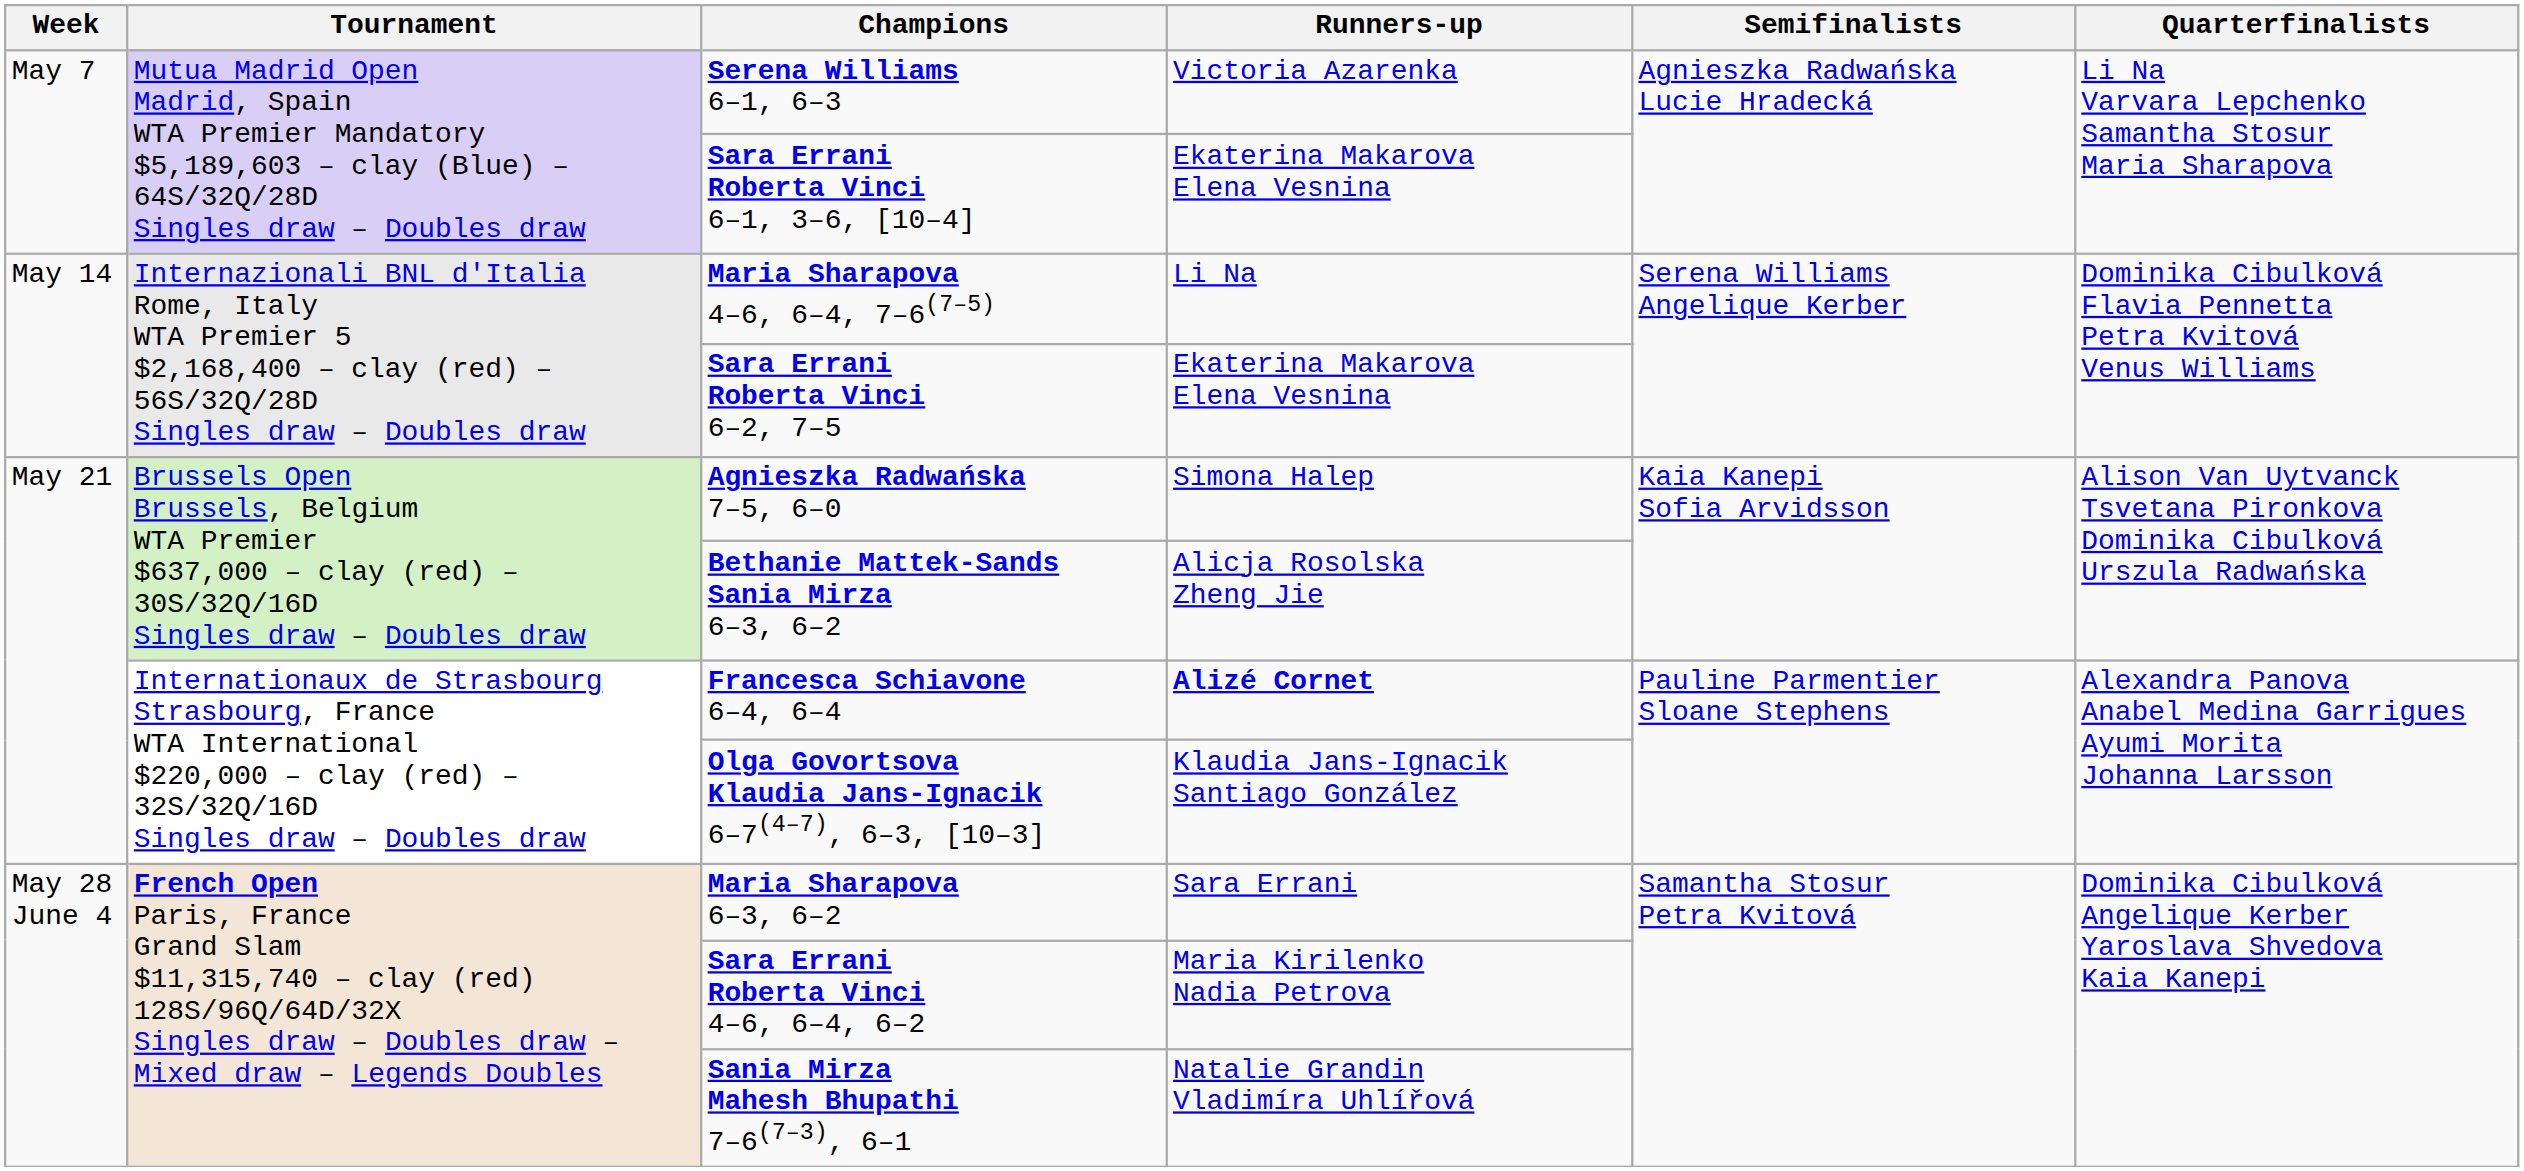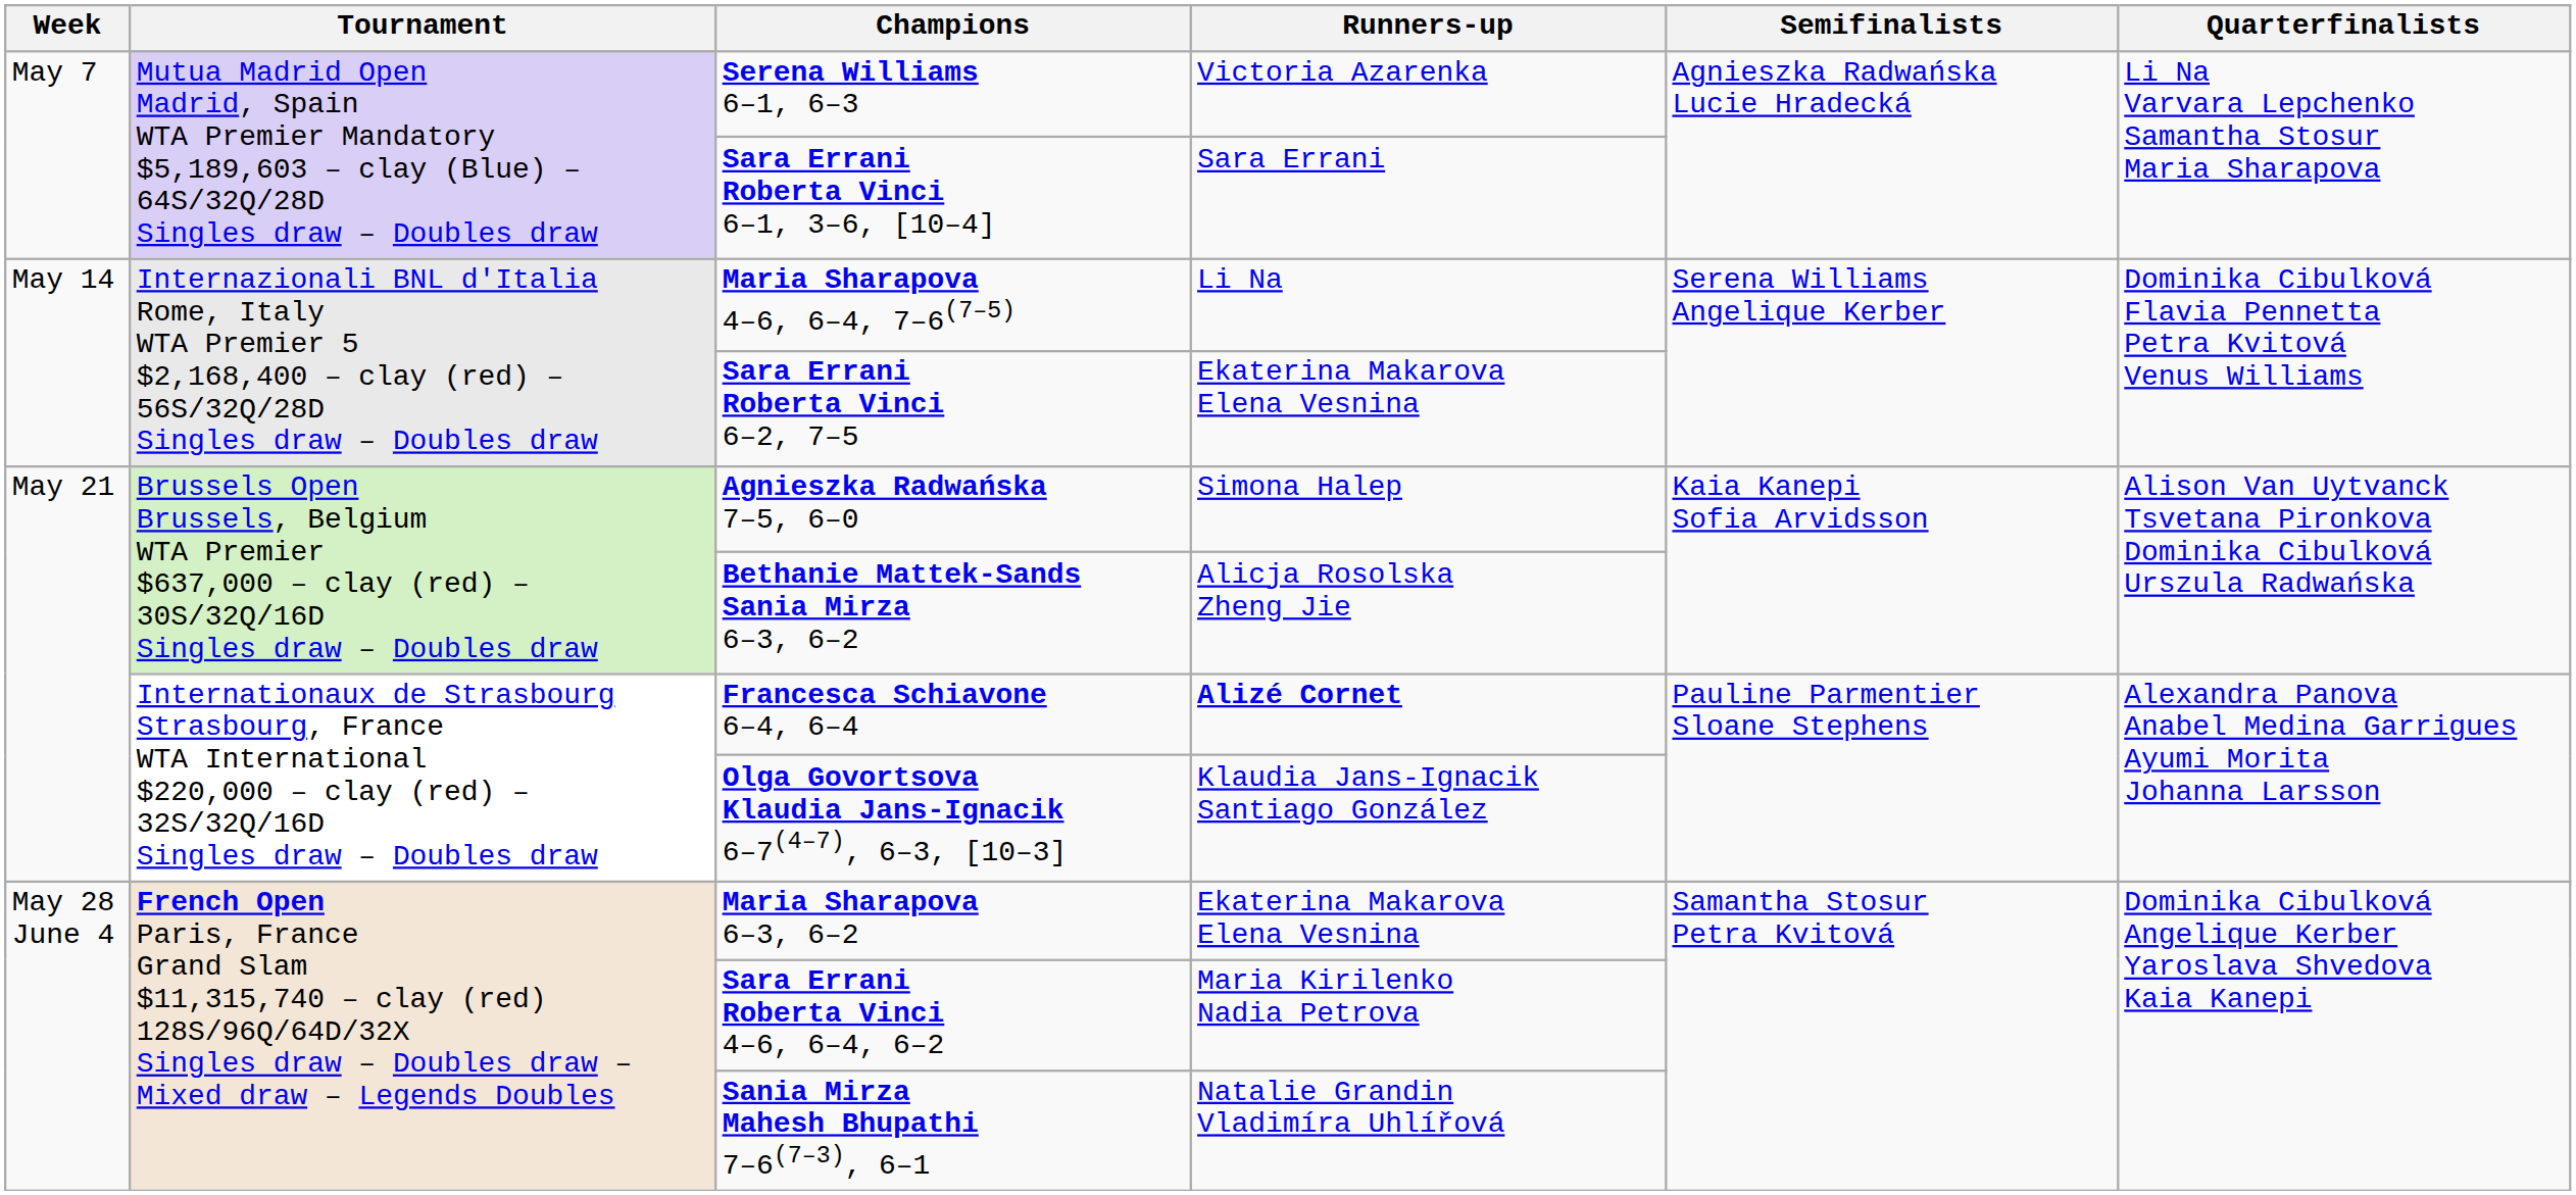Sara Errani Roberta Vinci 6–1, 3–6, [10–4] | Runners-up: Ekaterina Makarova Elena Vesnina -> Sara Errani
Maria Sharapova 6–3, 6–2 | Runners-up: Sara Errani -> Ekaterina Makarova Elena Vesnina
